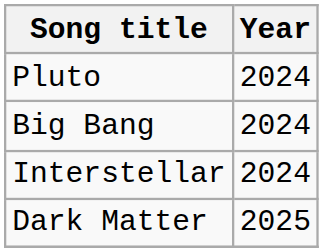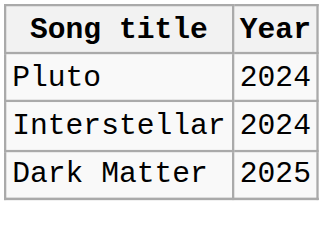- row: Big Bang | 2024
